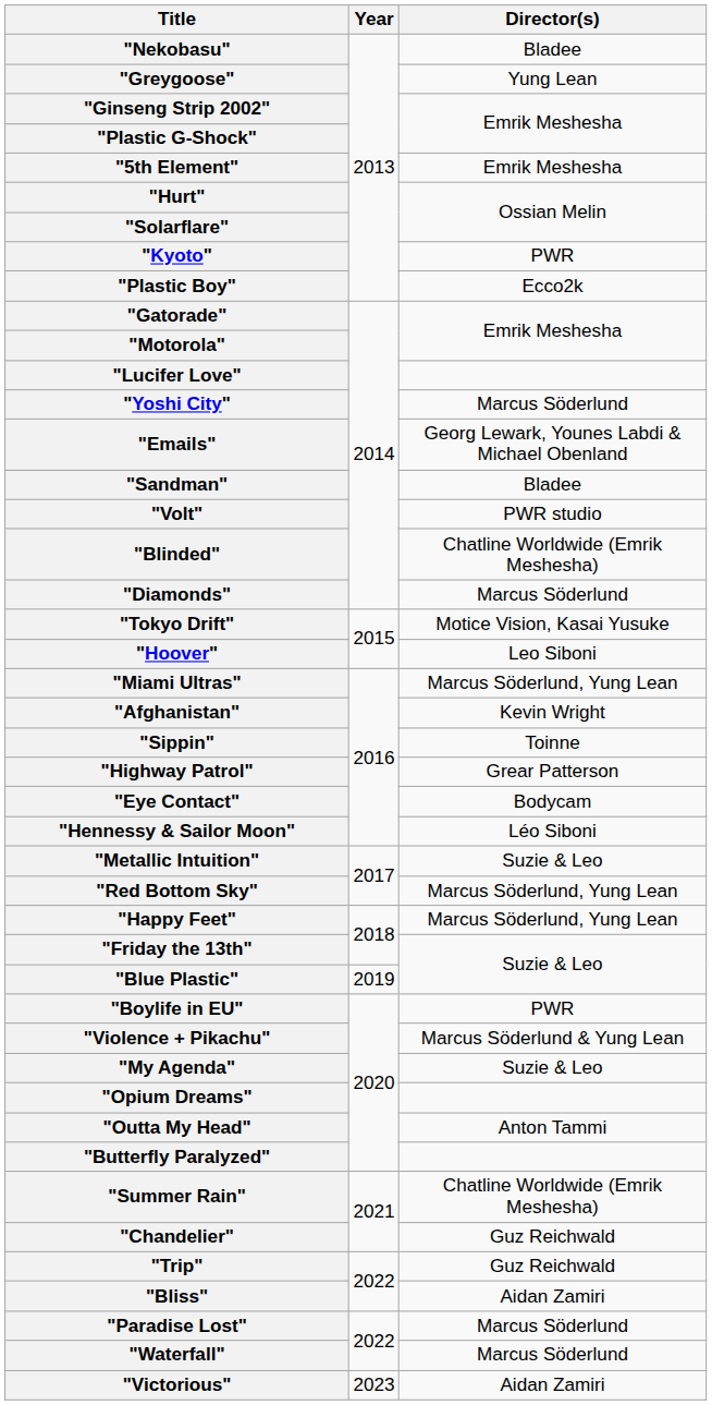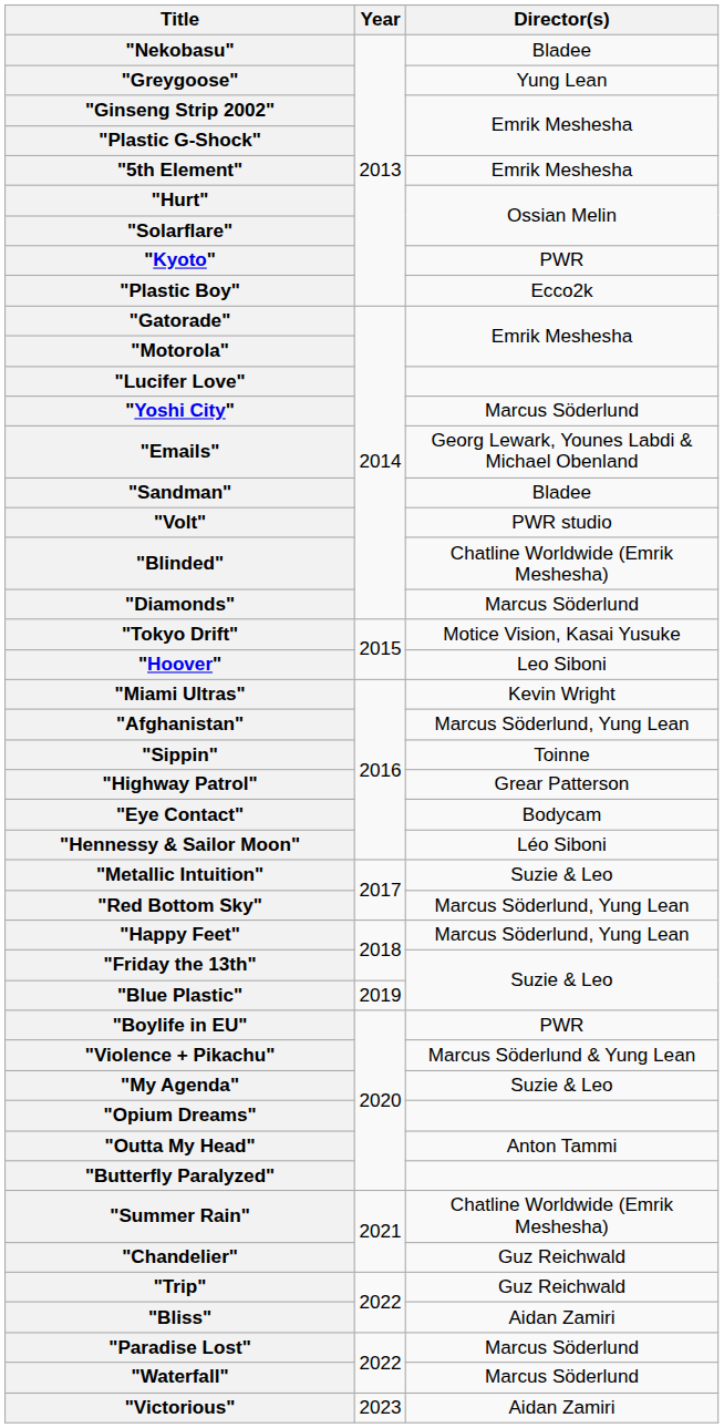"Miami Ultras" | Director(s): Marcus Söderlund, Yung Lean -> Kevin Wright
"Afghanistan" | Director(s): Kevin Wright -> Marcus Söderlund, Yung Lean
